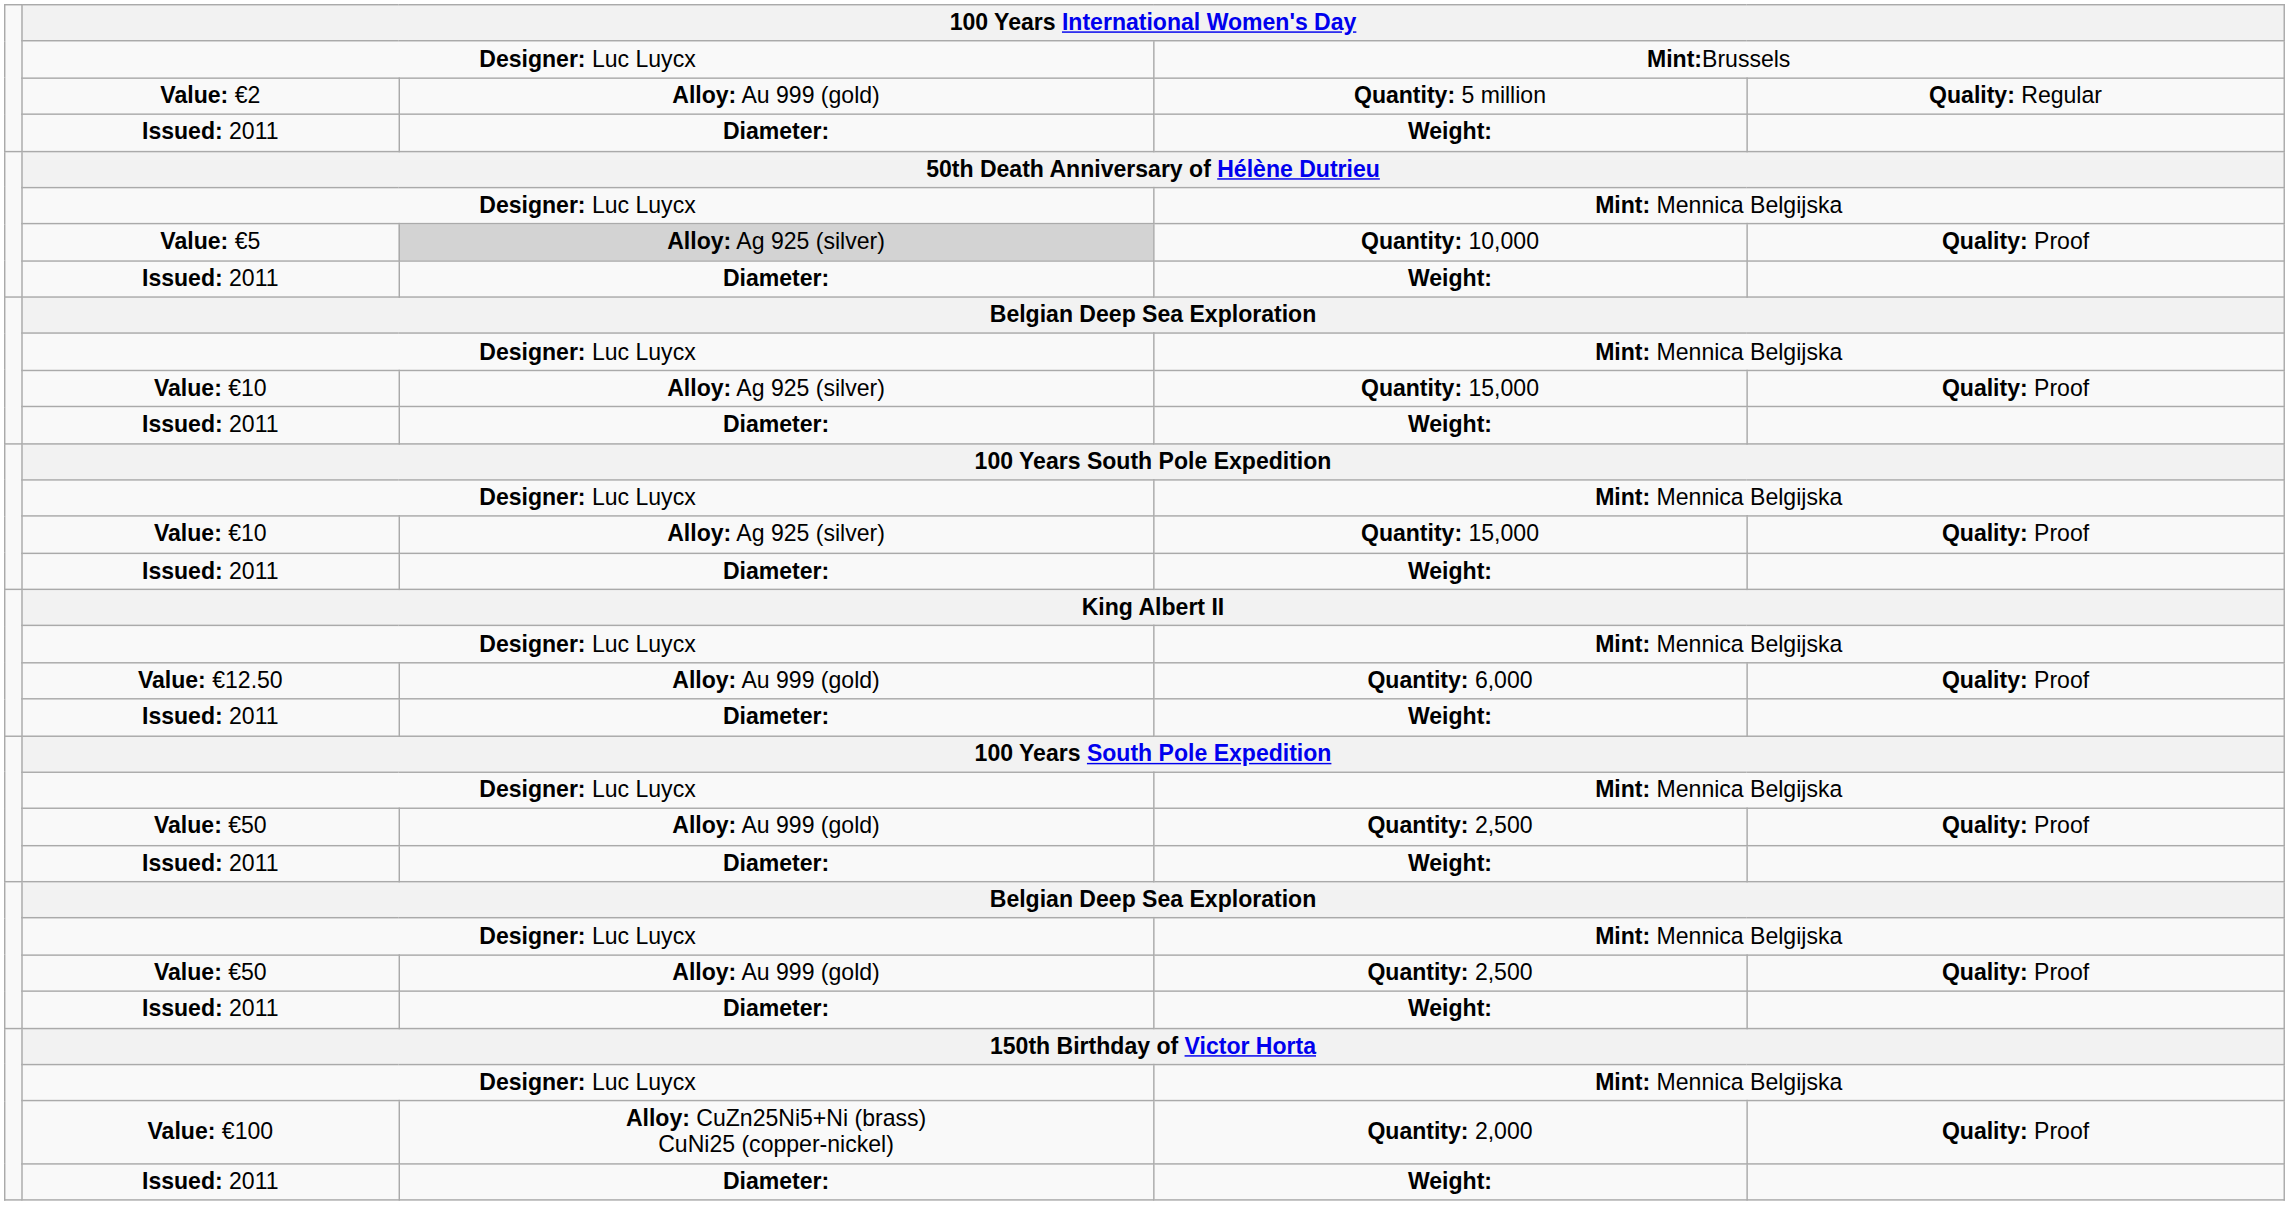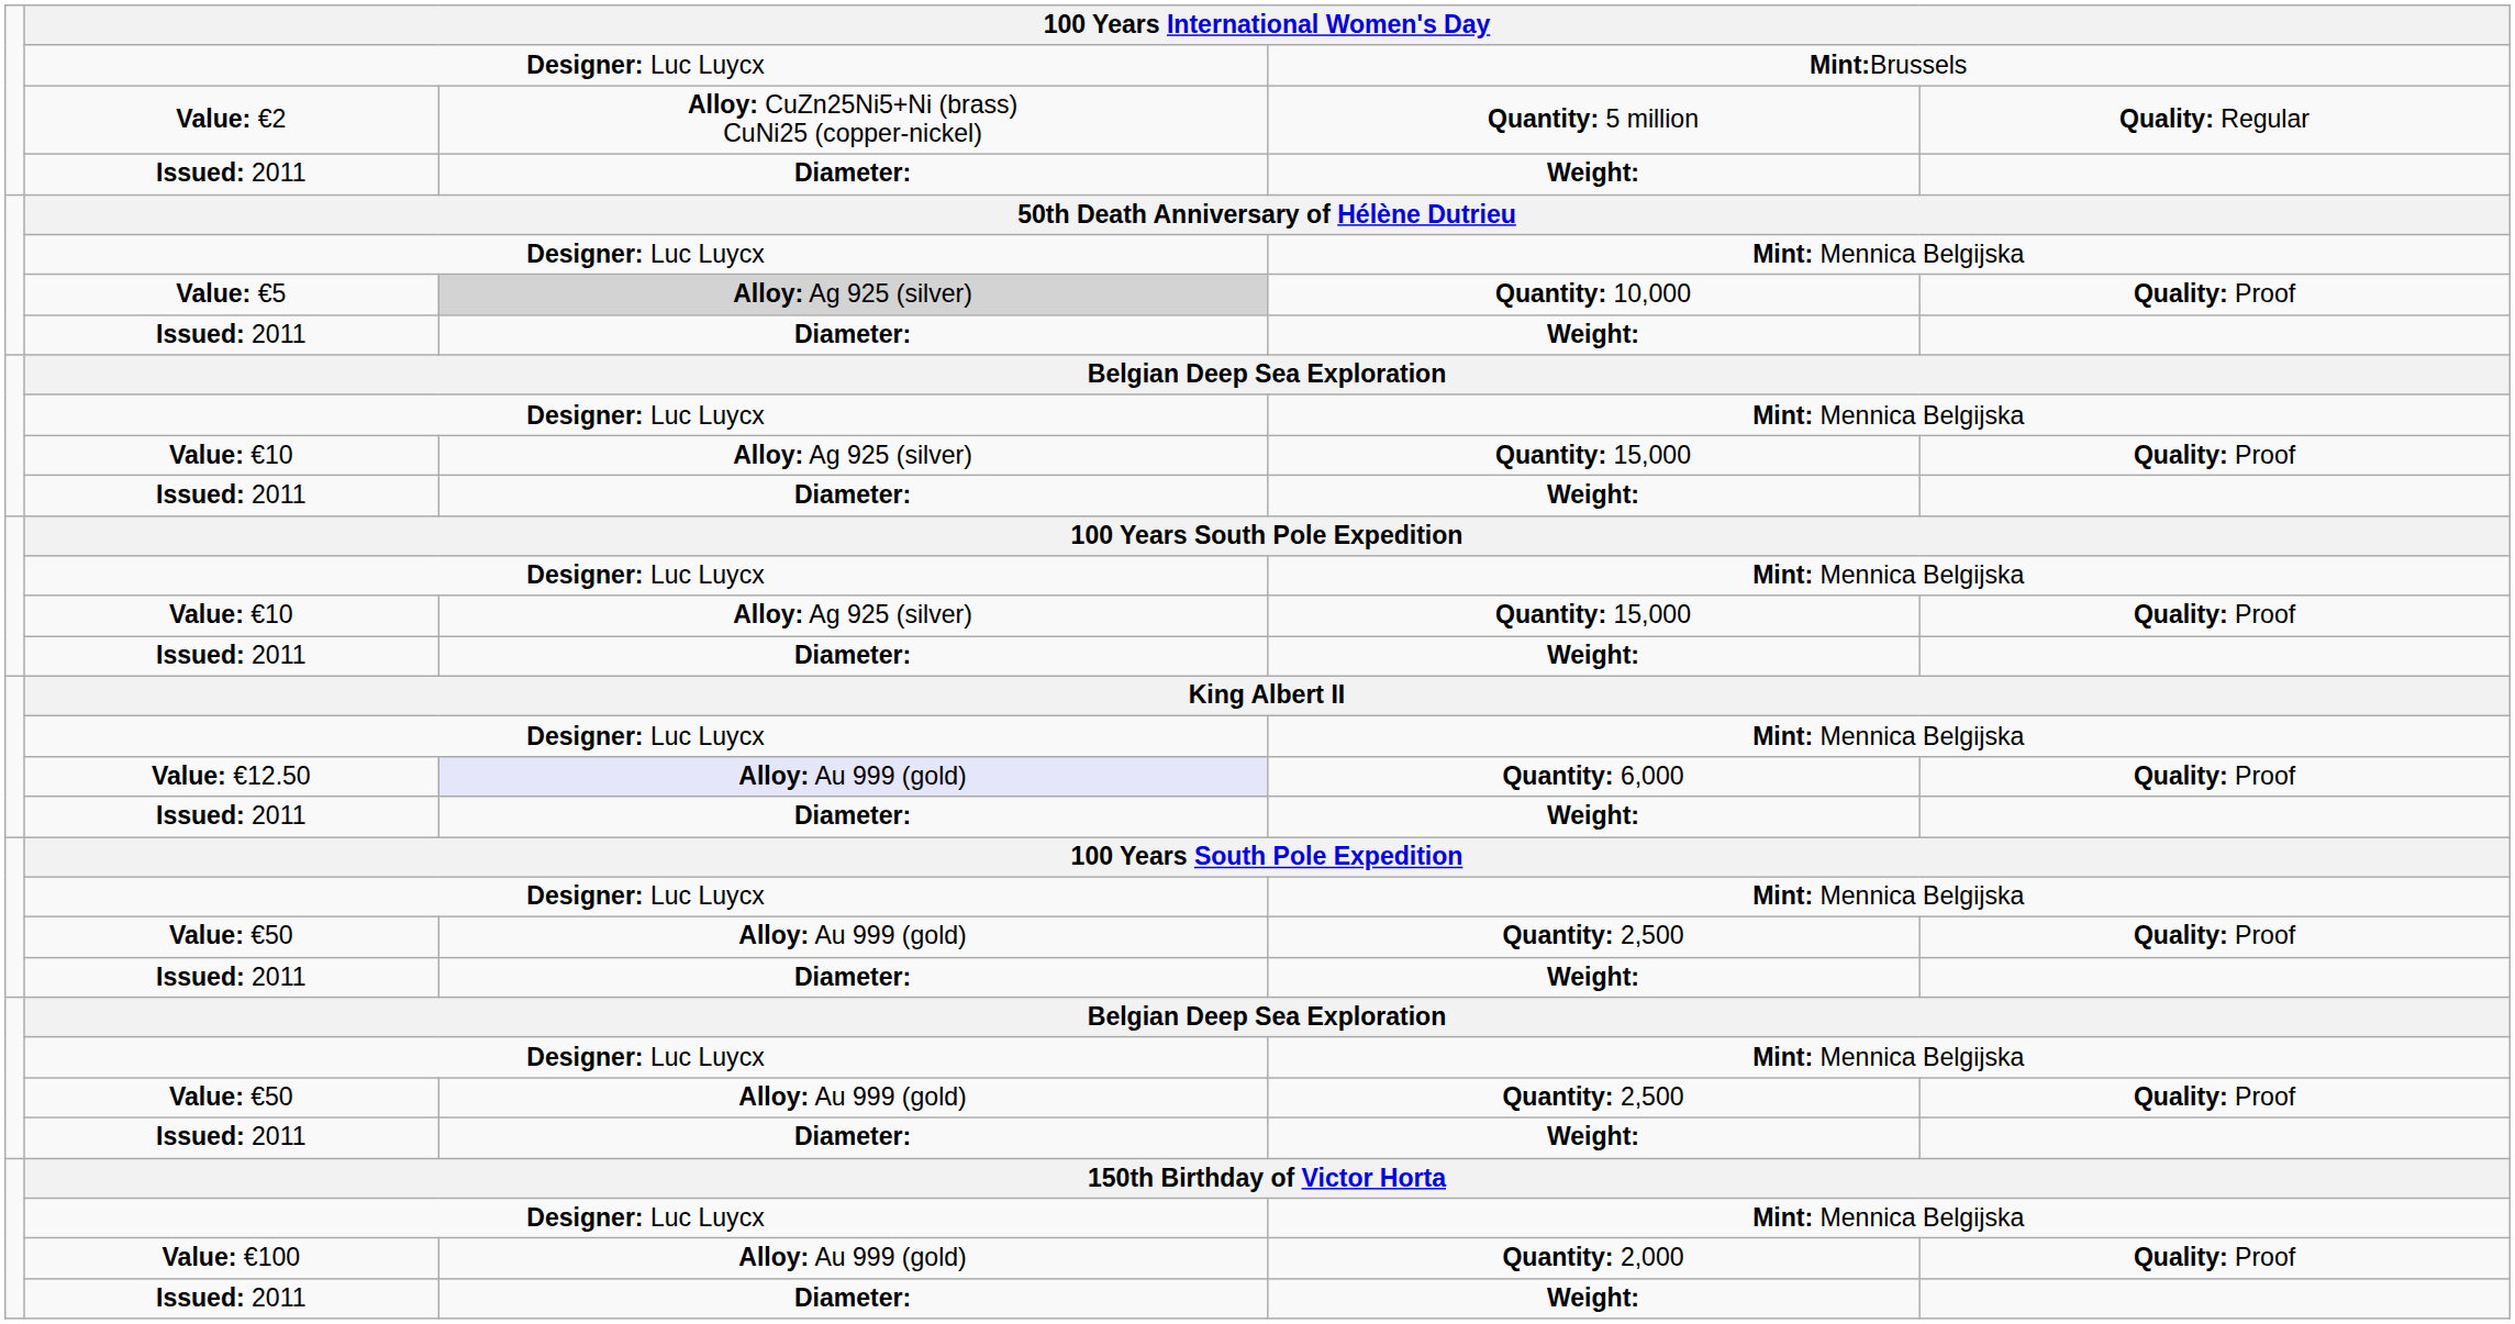Quantity: 5 million | column 3: Alloy: Au 999 (gold) -> Alloy: CuZn25Ni5+Ni (brass) CuNi25 (copper-nickel)
Quantity: 6,000 | column 3: no background -> lavender background
Quantity: 2,000 | column 3: Alloy: CuZn25Ni5+Ni (brass) CuNi25 (copper-nickel) -> Alloy: Au 999 (gold)
